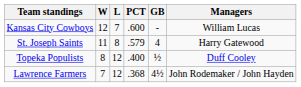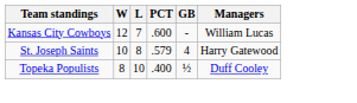St. Joseph Saints | W: 11 -> 10
Topeka Populists | L: 12 -> 10
- row: Lawrence Farmers | 7 | 12 | .368 | 4½ | John Rodemaker / John Hayden
